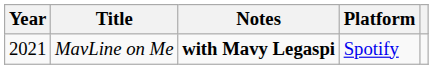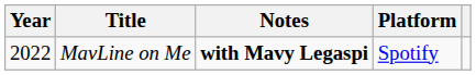MavLine on Me | Year: 2021 -> 2022
